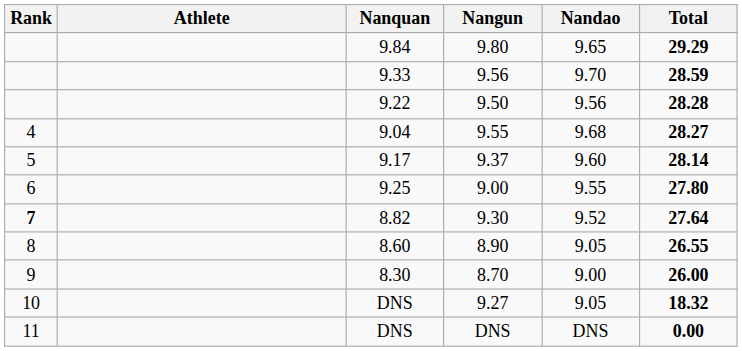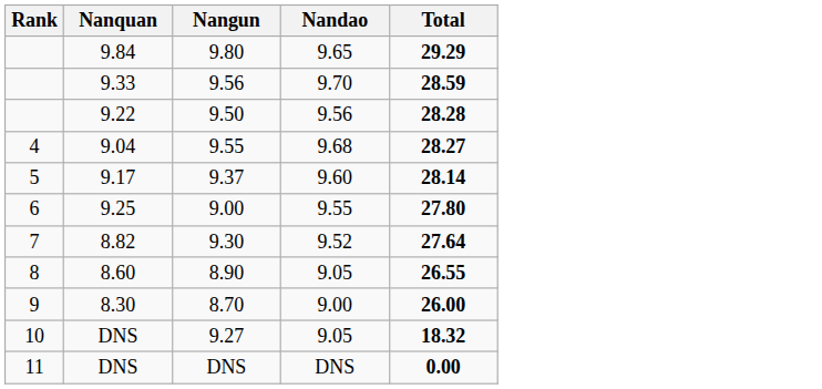- column: Athlete
9.30 | Rank: bold -> normal
